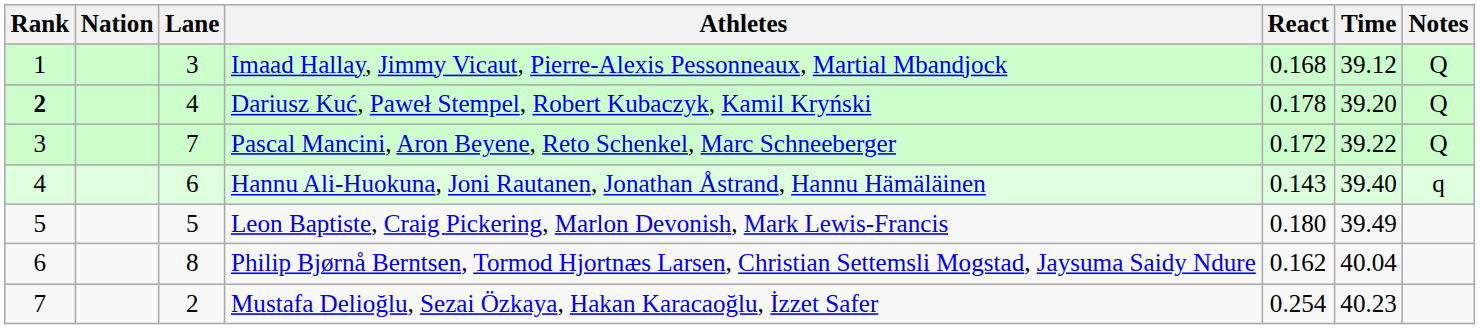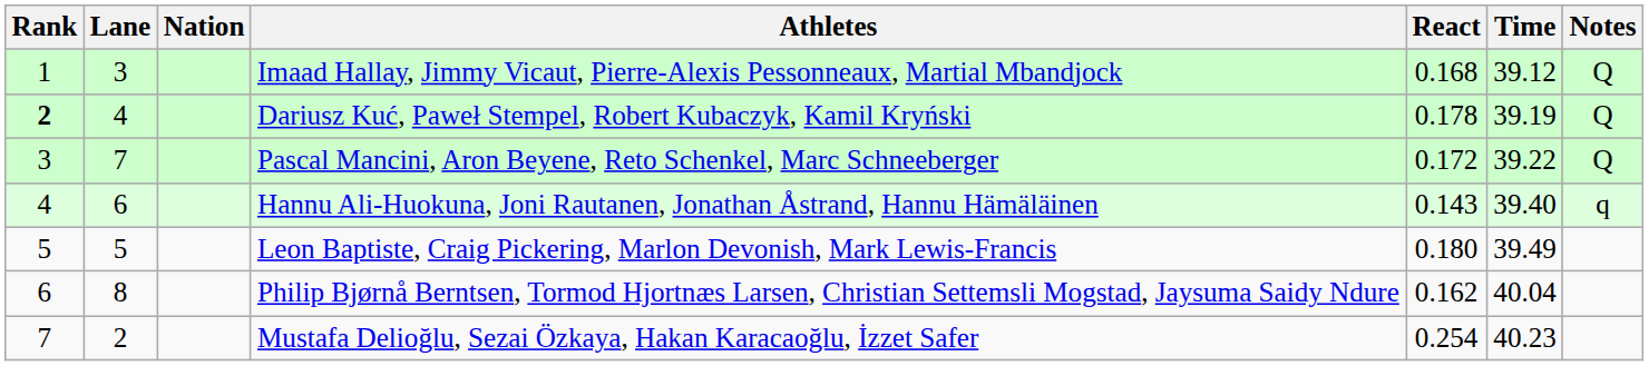columns swapped: Lane <-> Nation
Dariusz Kuć, Paweł Stempel, Robert Kubaczyk, Kamil Kryński | Time: 39.20 -> 39.19
